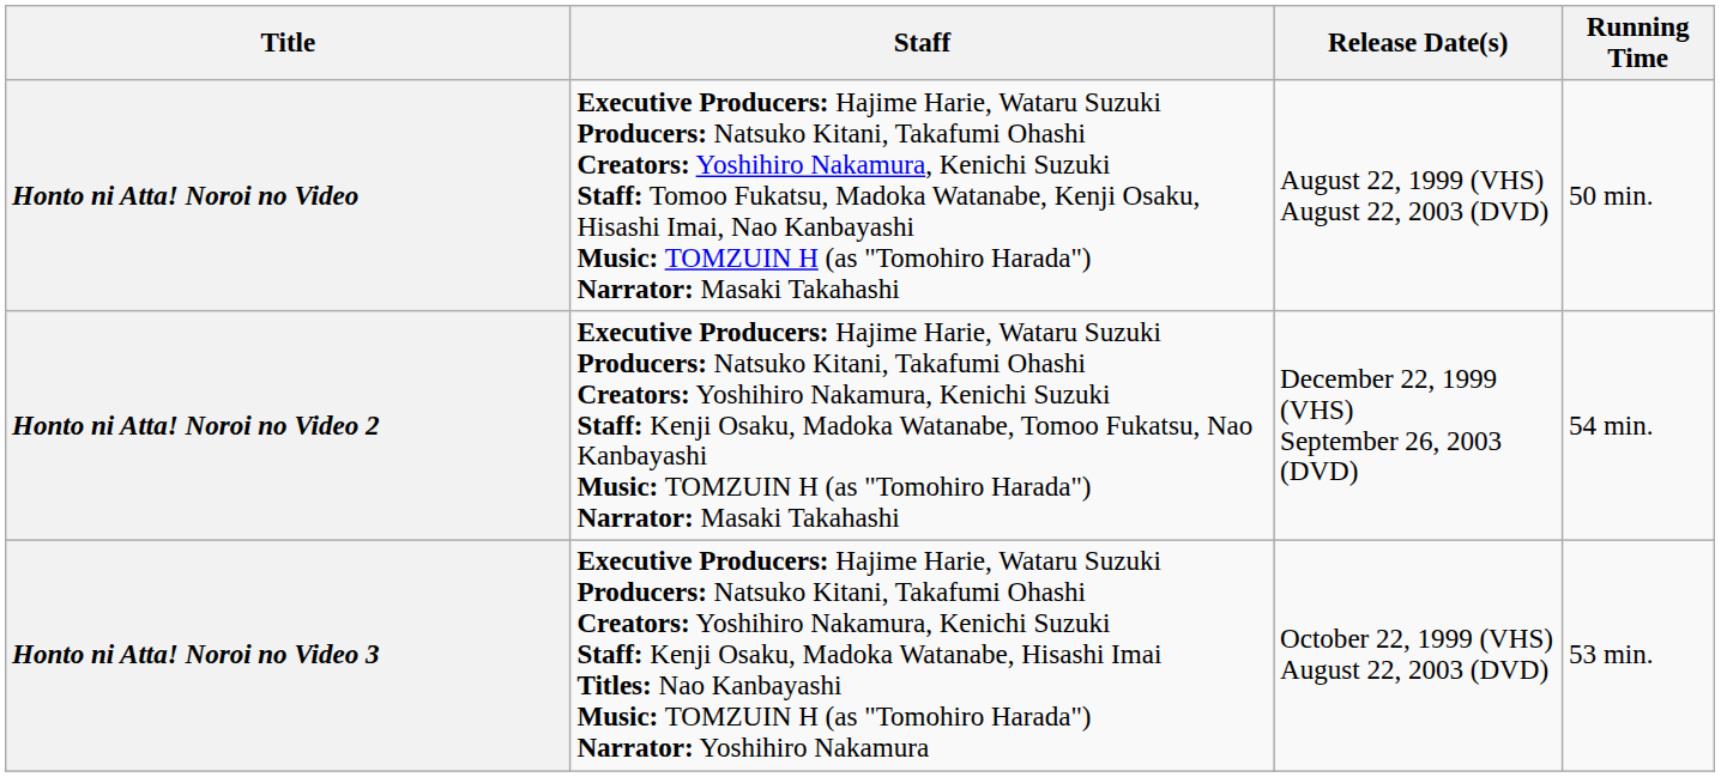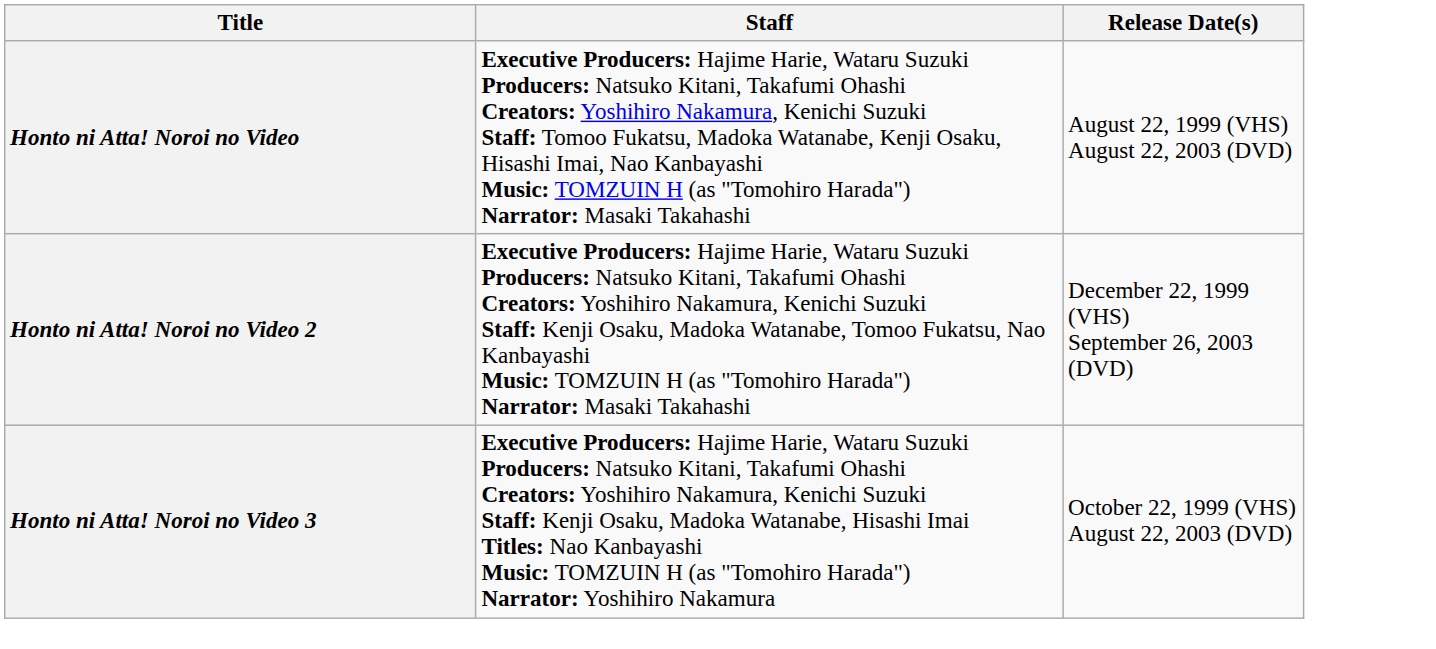- column: Running Time | 50 min. | 54 min. | 53 min.
